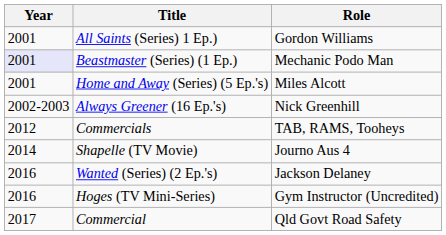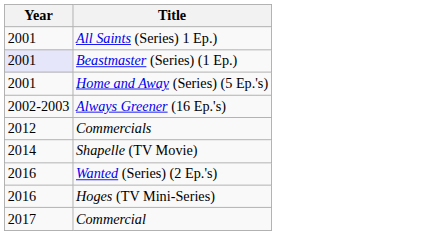- column: Role | Gordon Williams | Mechanic Podo Man | Miles Alcott | Nick Greenhill | TAB, RAMS, Tooheys | Journo Aus 4 | Jackson Delaney | Gym Instructor (Uncredited) | Qld Govt Road Safety
